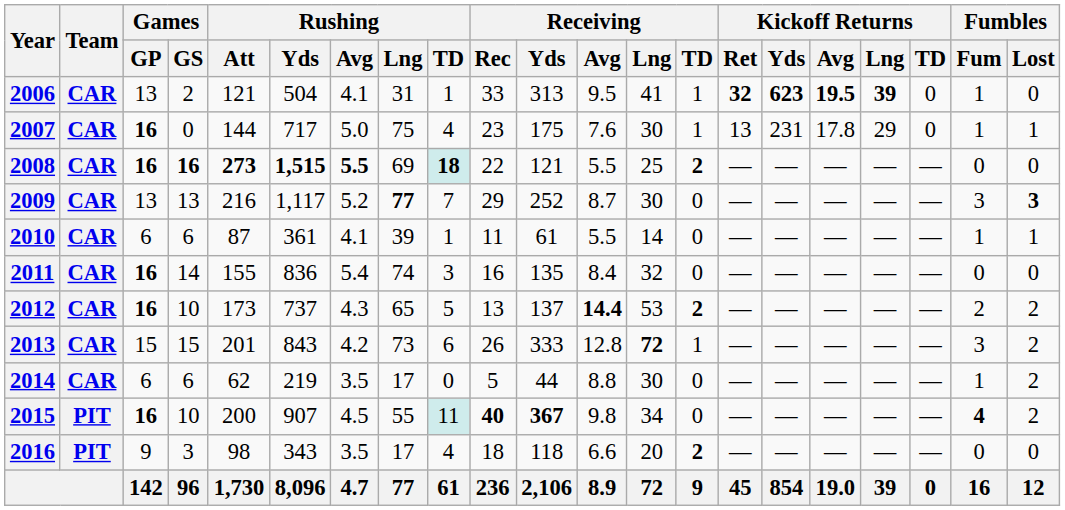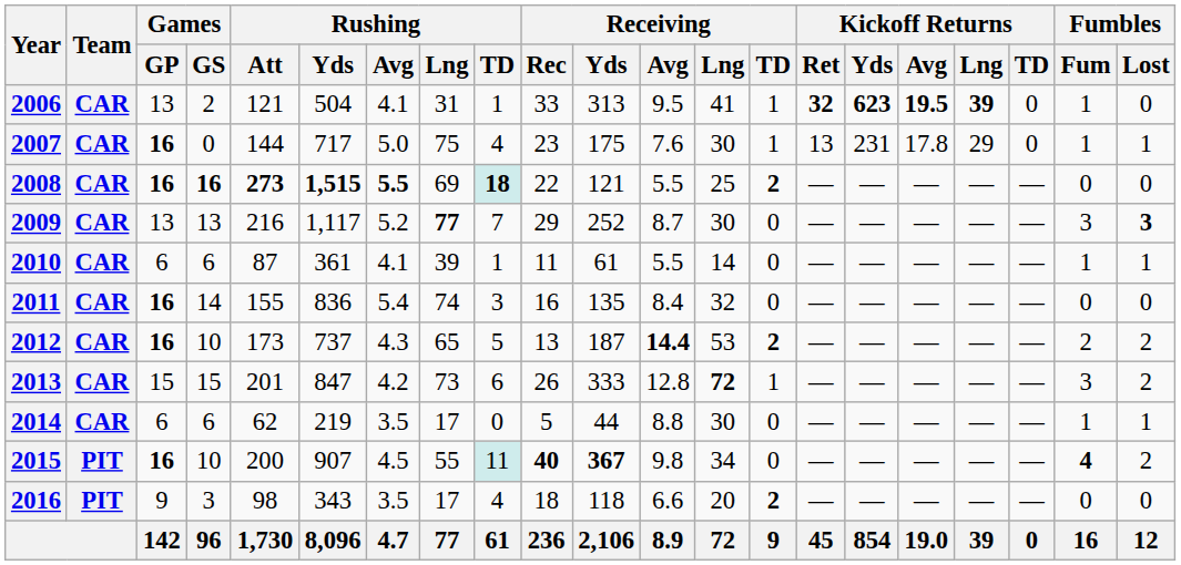2012 | Receiving / Yds: 137 -> 187
2013 | Rushing / Yds: 843 -> 847
2014 | Fumbles / Lost: 2 -> 1
